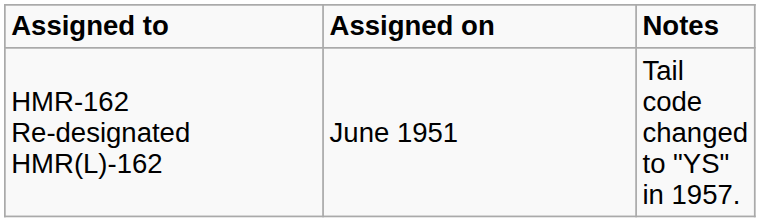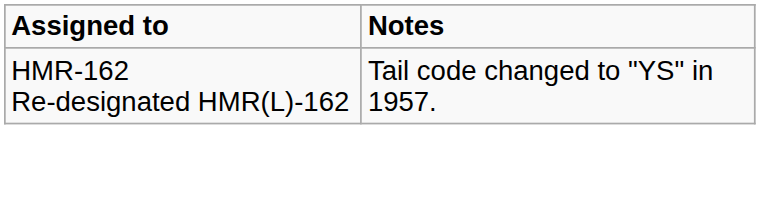- column: Assigned on | June 1951
